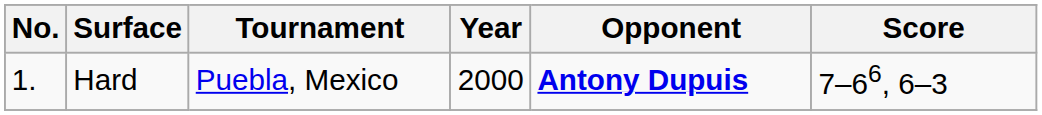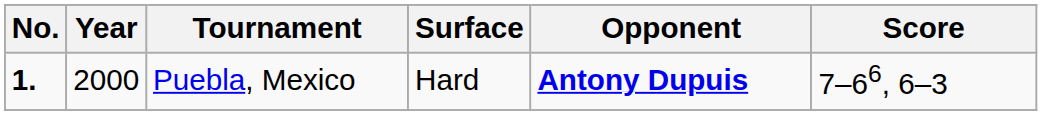columns swapped: Year <-> Surface
Puebla, Mexico | No.: normal -> bold
